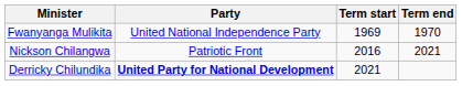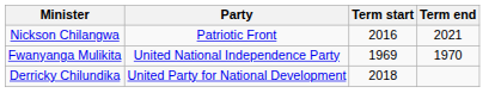rows swapped: Fwanyanga Mulikita <-> Nickson Chilangwa
Derricky Chilundika | Party: bold -> normal
Derricky Chilundika | Term start: 2021 -> 2018
